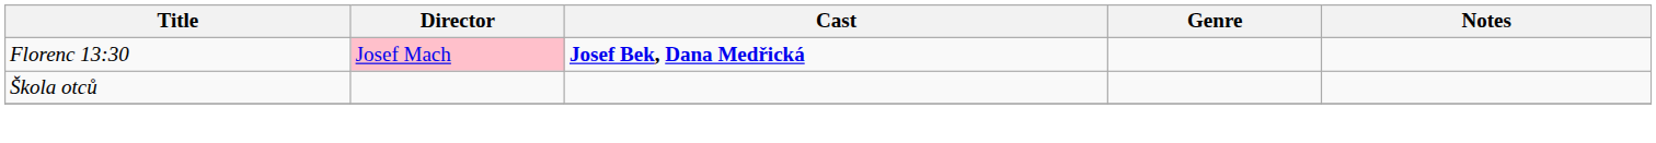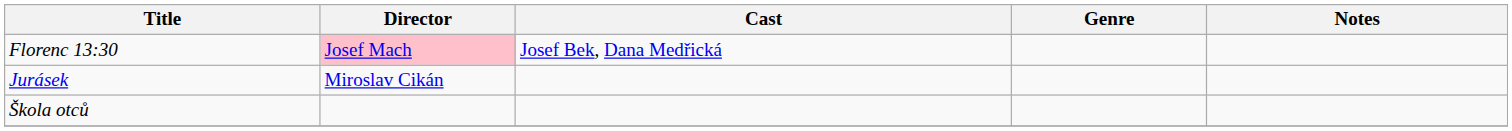Florenc 13:30 | Cast: bold -> normal
+ row: Jurásek | Miroslav Cikán
